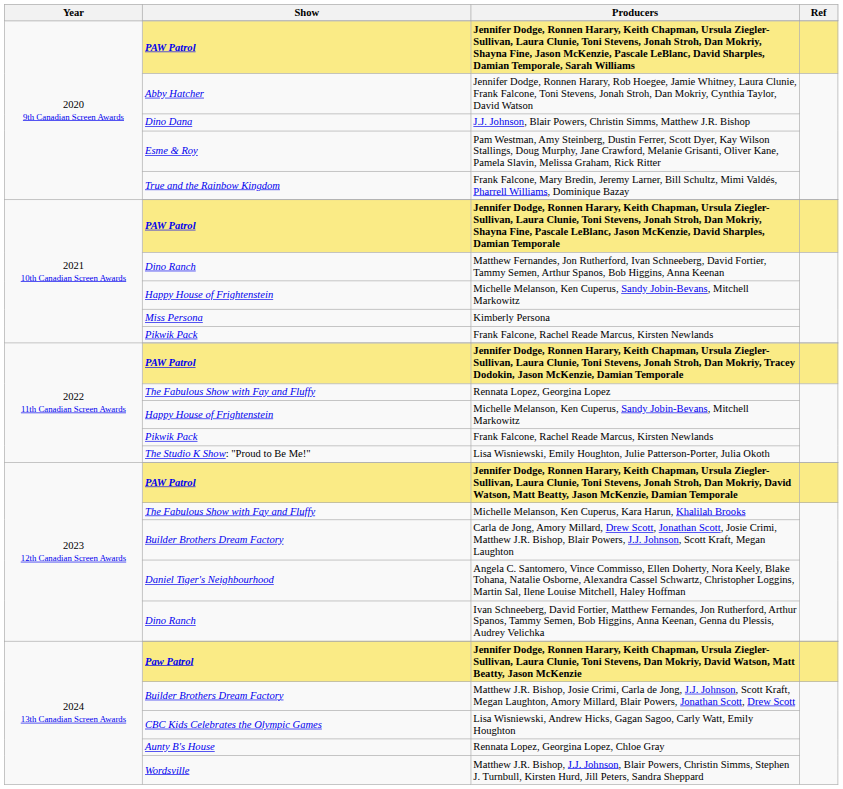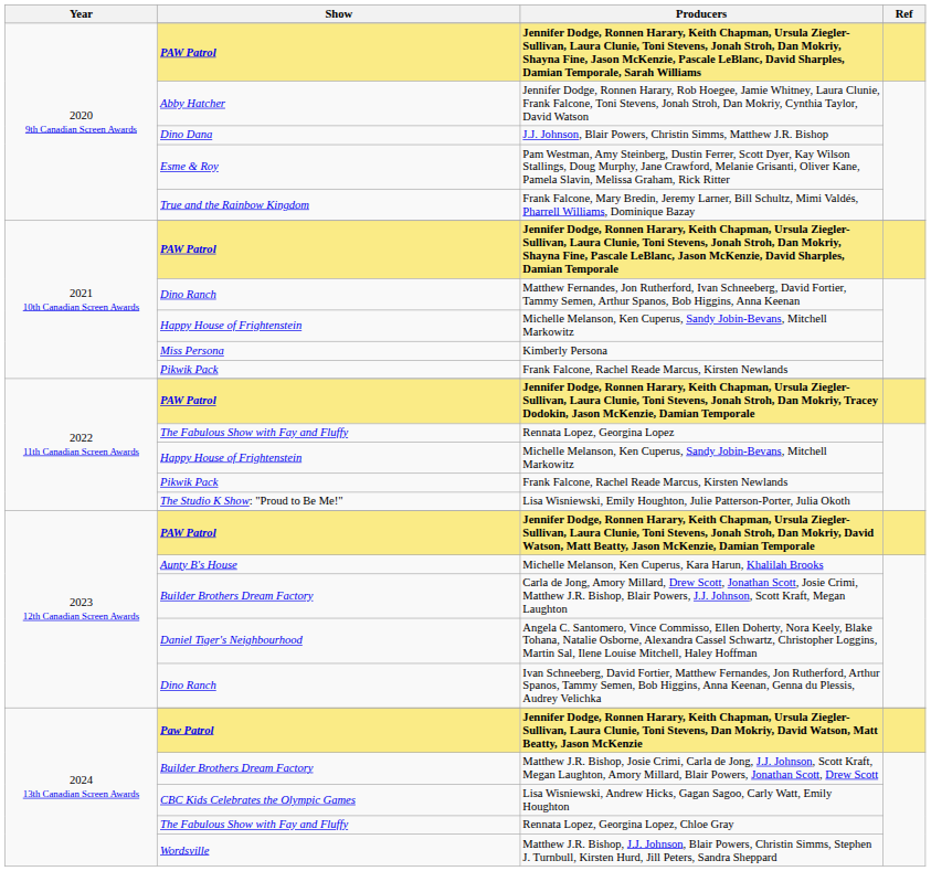Michelle Melanson, Ken Cuperus, Kara Harun, Khalilah Brooks | Show: The Fabulous Show with Fay and Fluffy -> Aunty B's House
Rennata Lopez, Georgina Lopez, Chloe Gray | Show: Aunty B's House -> The Fabulous Show with Fay and Fluffy
